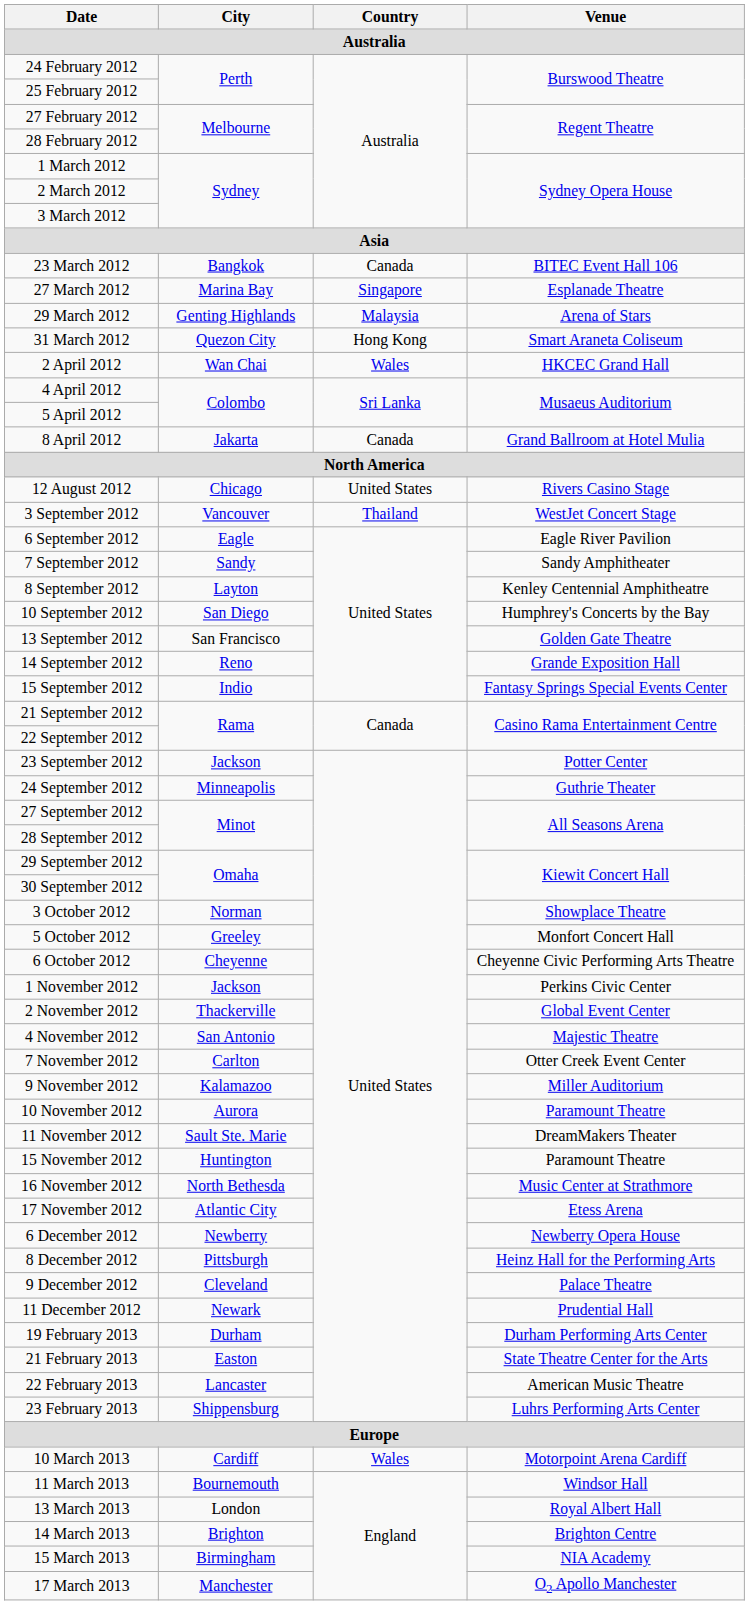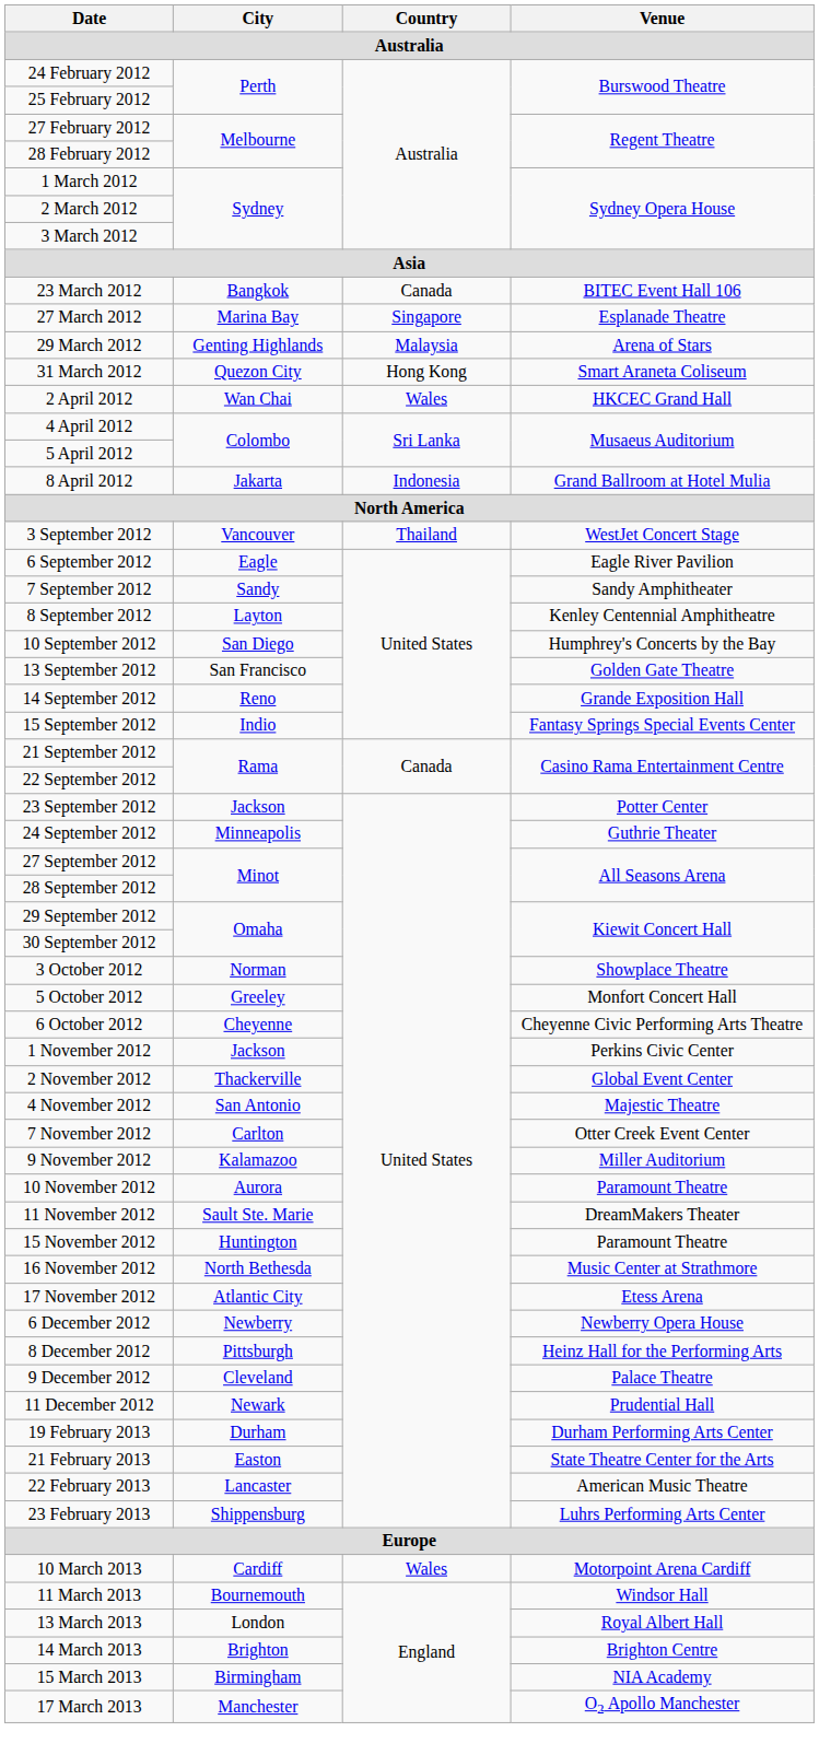8 April 2012 | Country: Canada -> Indonesia
- row: 12 August 2012 | Chicago | United States | Rivers Casino Stage
